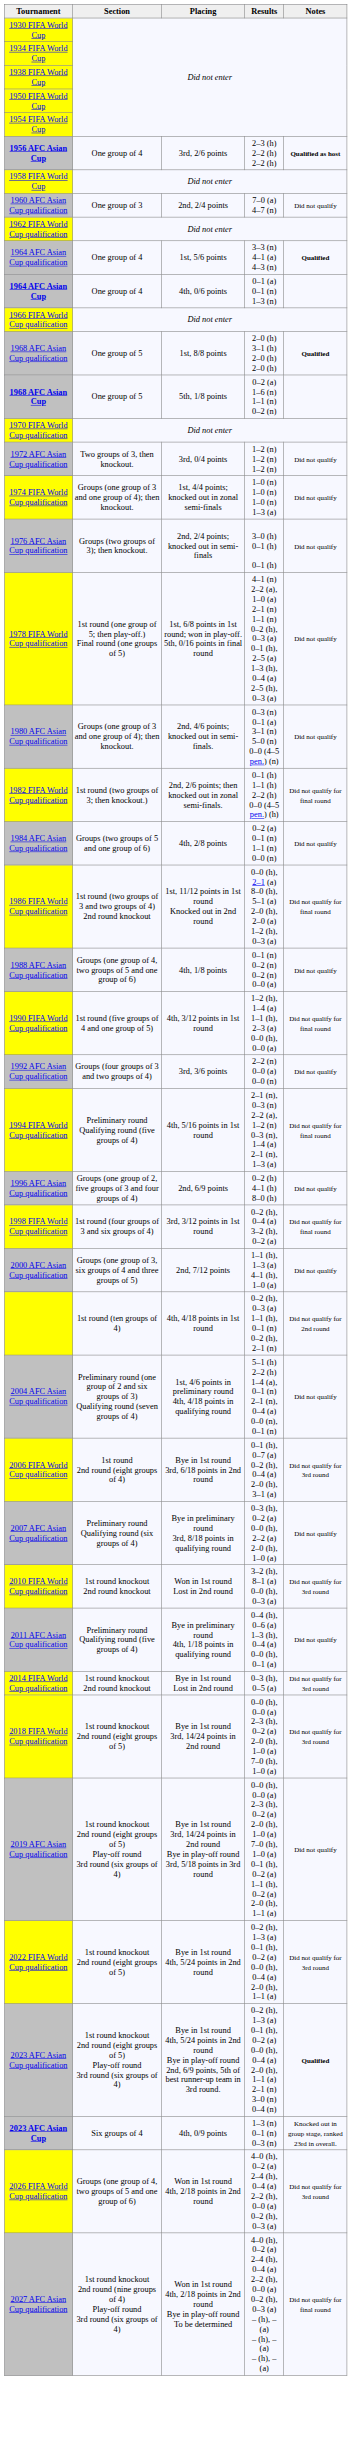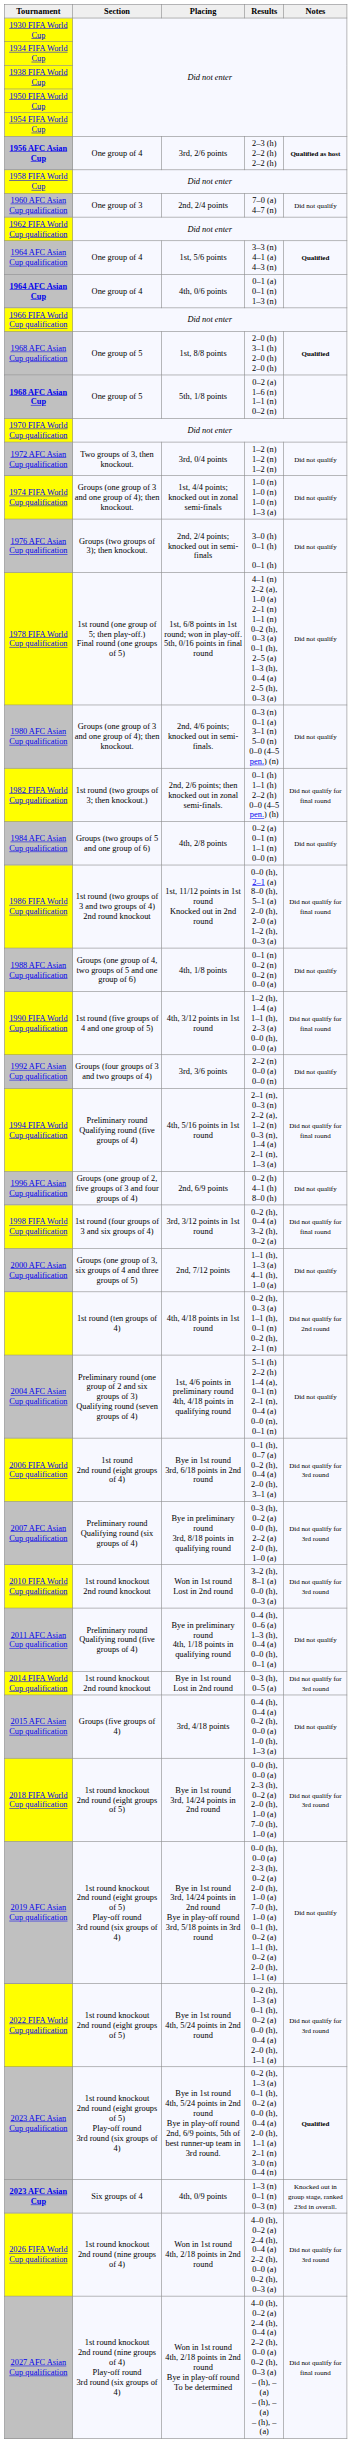2007 AFC Asian Cup qualification | Notes: Did not qualify -> Did not qualify for 3rd round
+ row: 2015 AFC Asian Cup qualification | Groups (five groups of 4) | 3rd, 4/18 points | 0–4 (h), 0–4 (a) 0–2 (h), 0–0 (a) 1–0 (h), 1–3 (a) | Did not qualify
2026 FIFA World Cup qualification | Section: Groups (one group of 4, two groups of 5 and one group of 6) -> 1st round knockout 2nd round (nine groups of 4)
